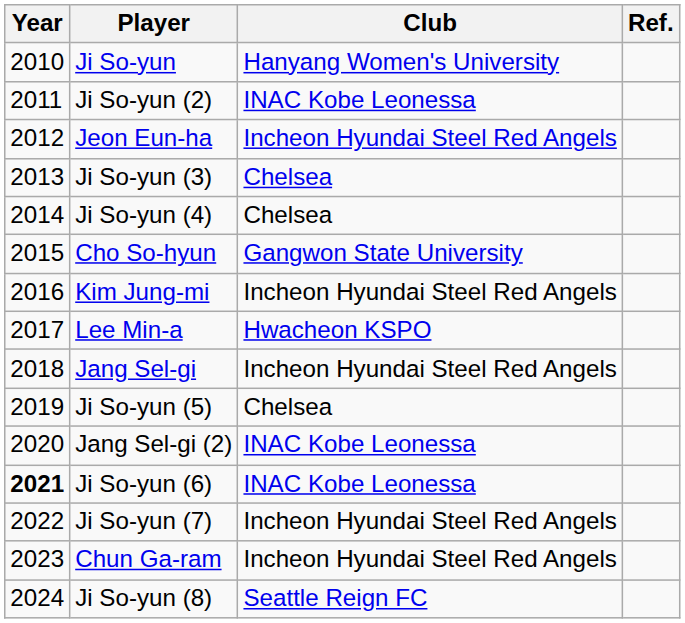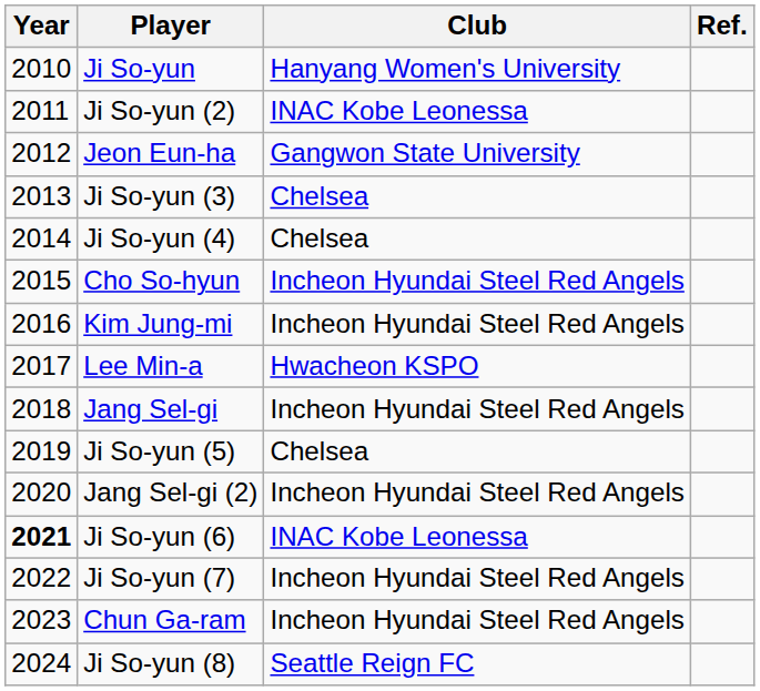Jeon Eun-ha | Club: Incheon Hyundai Steel Red Angels -> Gangwon State University
Cho So-hyun | Club: Gangwon State University -> Incheon Hyundai Steel Red Angels
Jang Sel-gi (2) | Club: INAC Kobe Leonessa -> Incheon Hyundai Steel Red Angels
